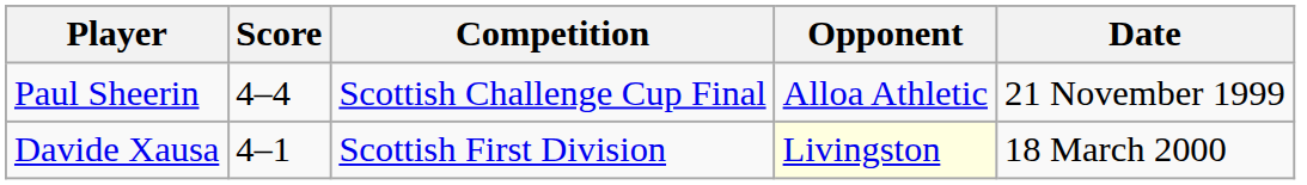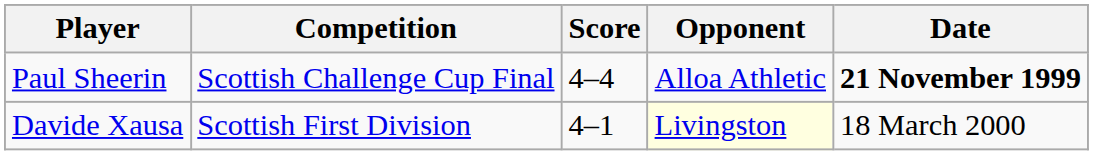columns swapped: Competition <-> Score
Paul Sheerin | Date: normal -> bold
